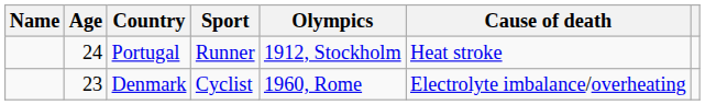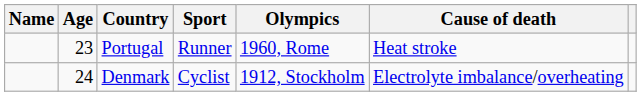Portugal | Age: 24 -> 23
Portugal | Olympics: 1912, Stockholm -> 1960, Rome
Denmark | Age: 23 -> 24
Denmark | Olympics: 1960, Rome -> 1912, Stockholm
